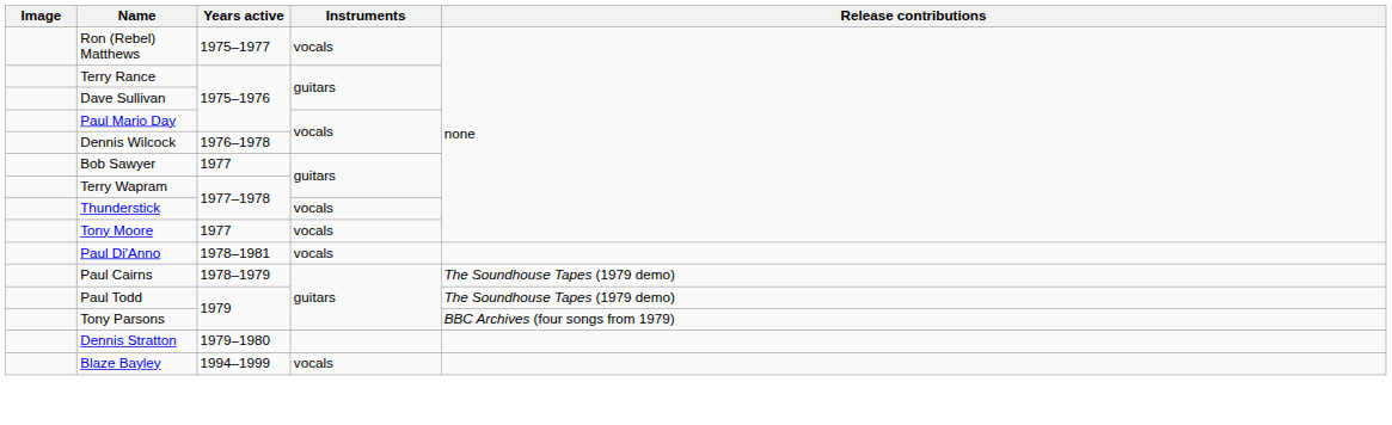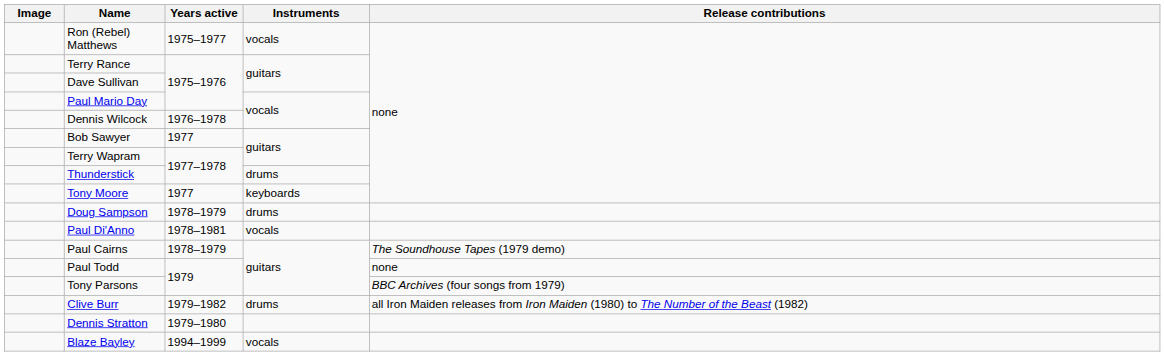Thunderstick | Instruments: vocals -> drums
Tony Moore | Instruments: vocals -> keyboards
+ row: Doug Sampson | 1978–1979 | drums
Paul Todd | Release contributions: The Soundhouse Tapes (1979 demo) -> none
+ row: Clive Burr | 1979–1982 | drums | all Iron Maiden releases from Iron Maiden (1980) to The Number of the Beast (1982)
